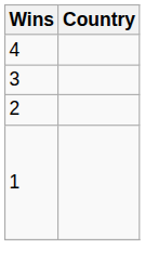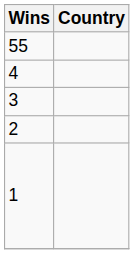+ row: 55
